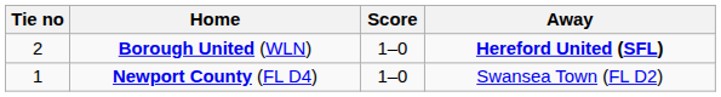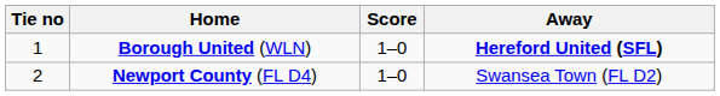Borough United (WLN) | Tie no: 2 -> 1
Newport County (FL D4) | Tie no: 1 -> 2
